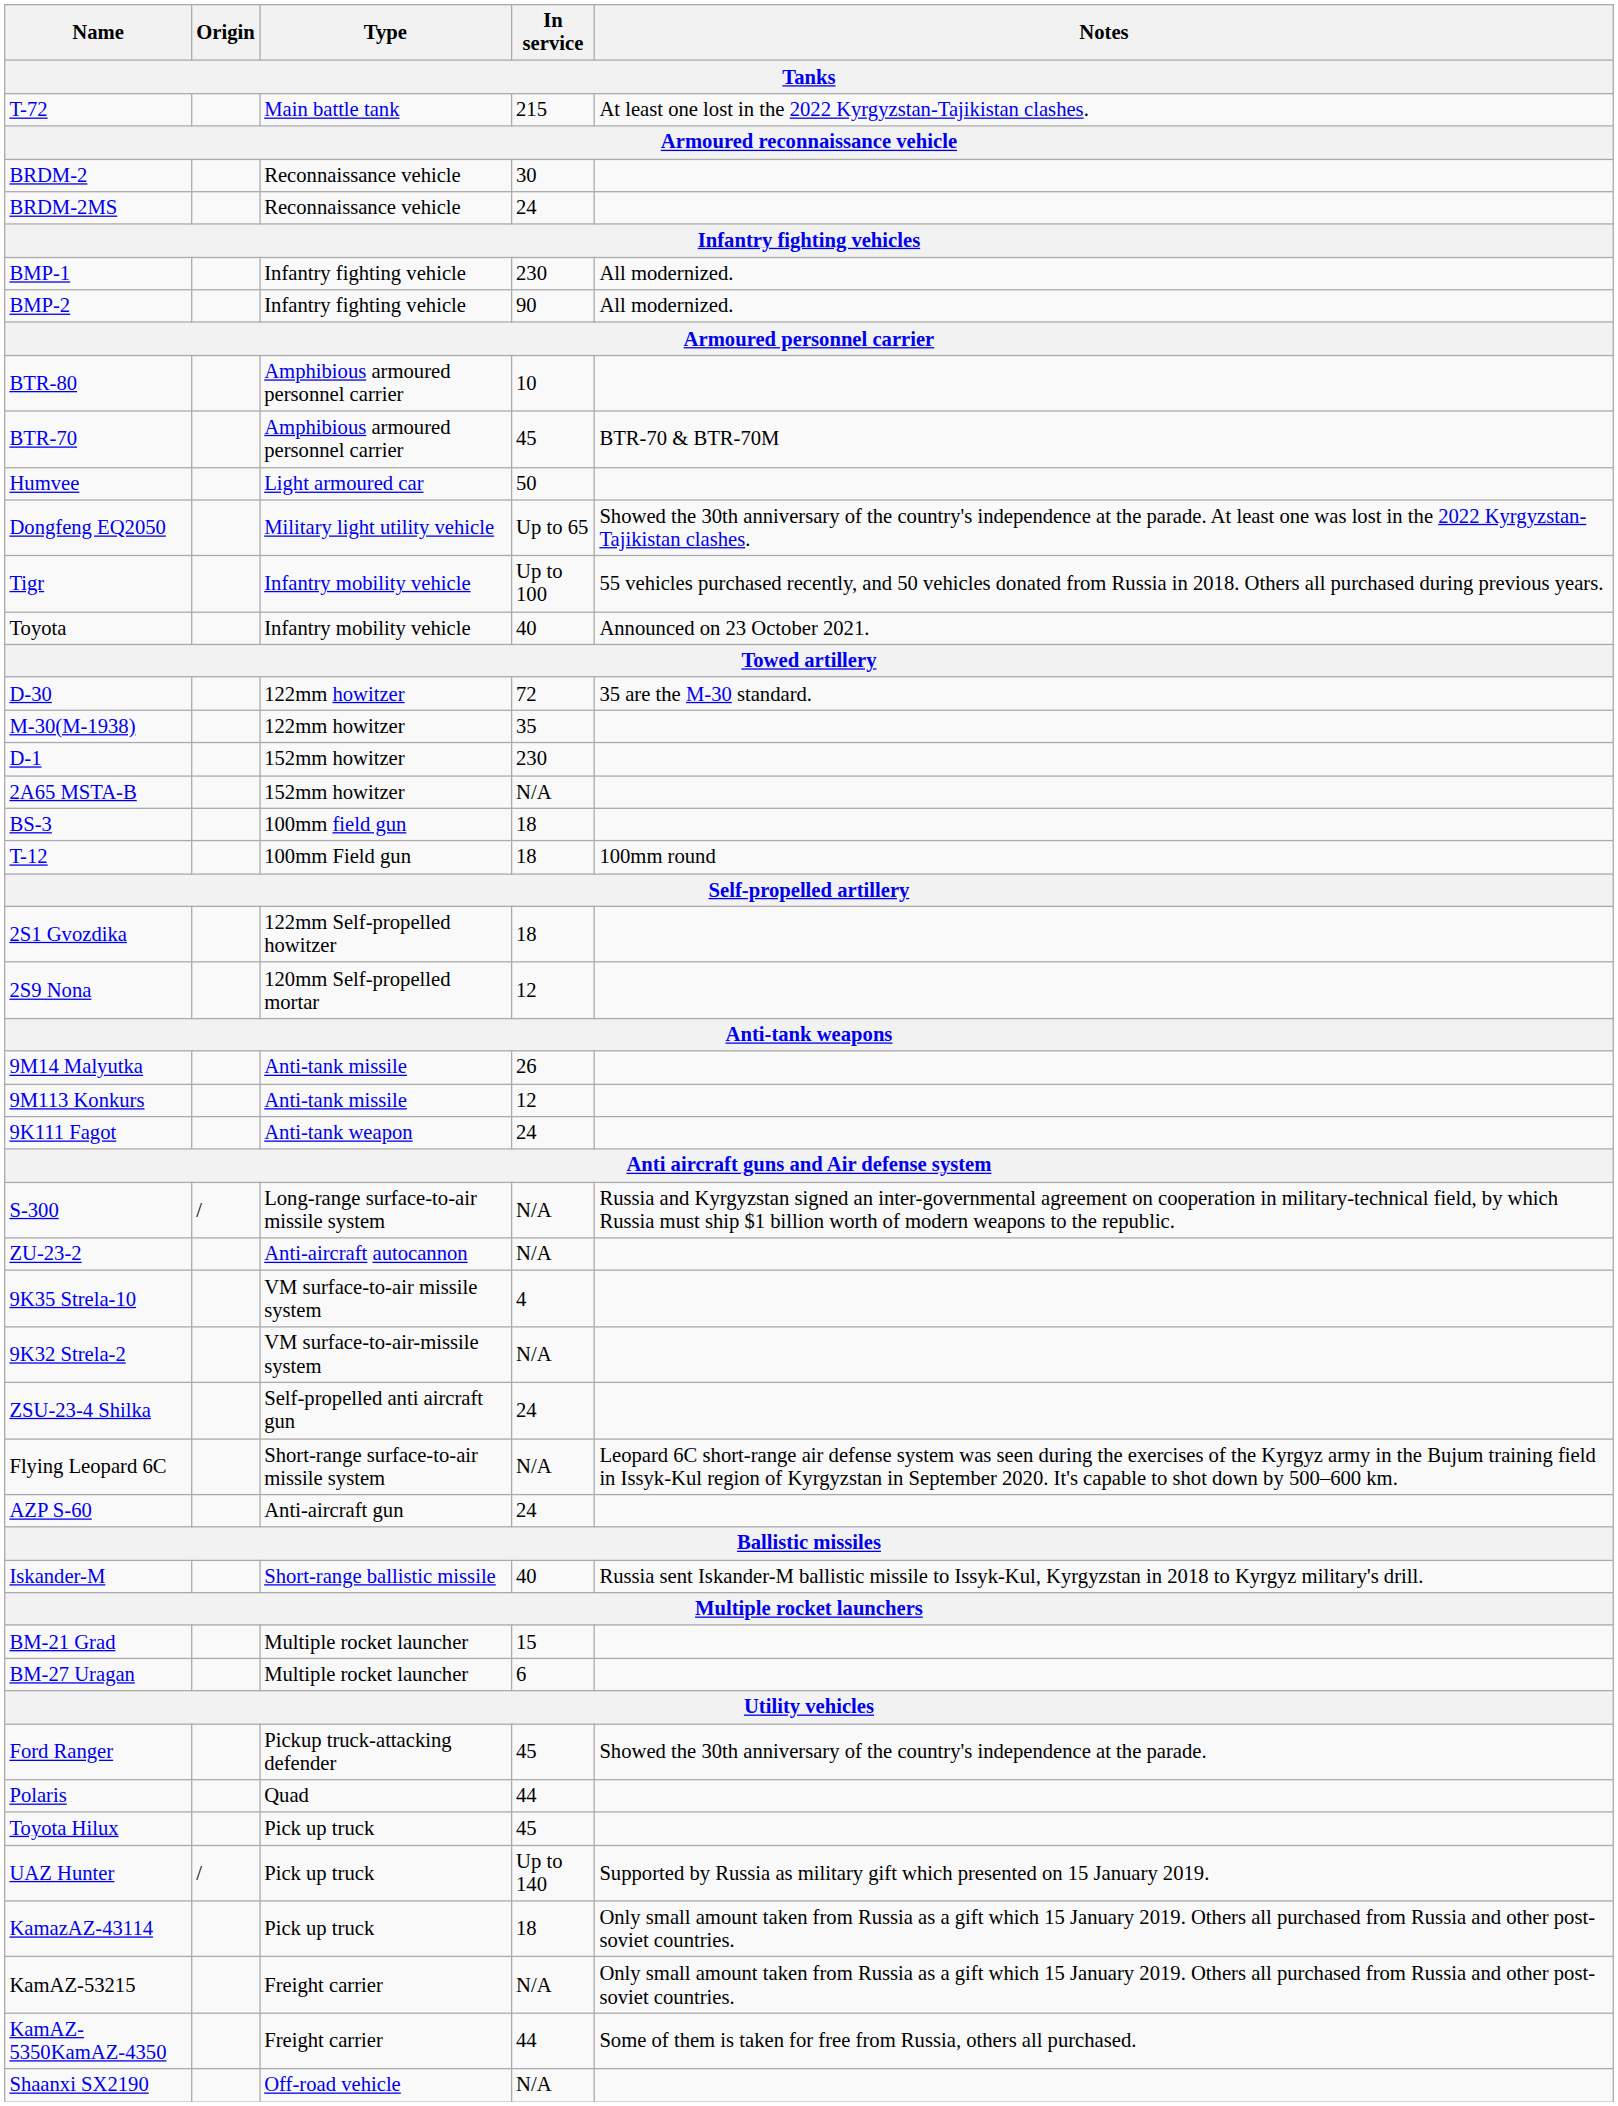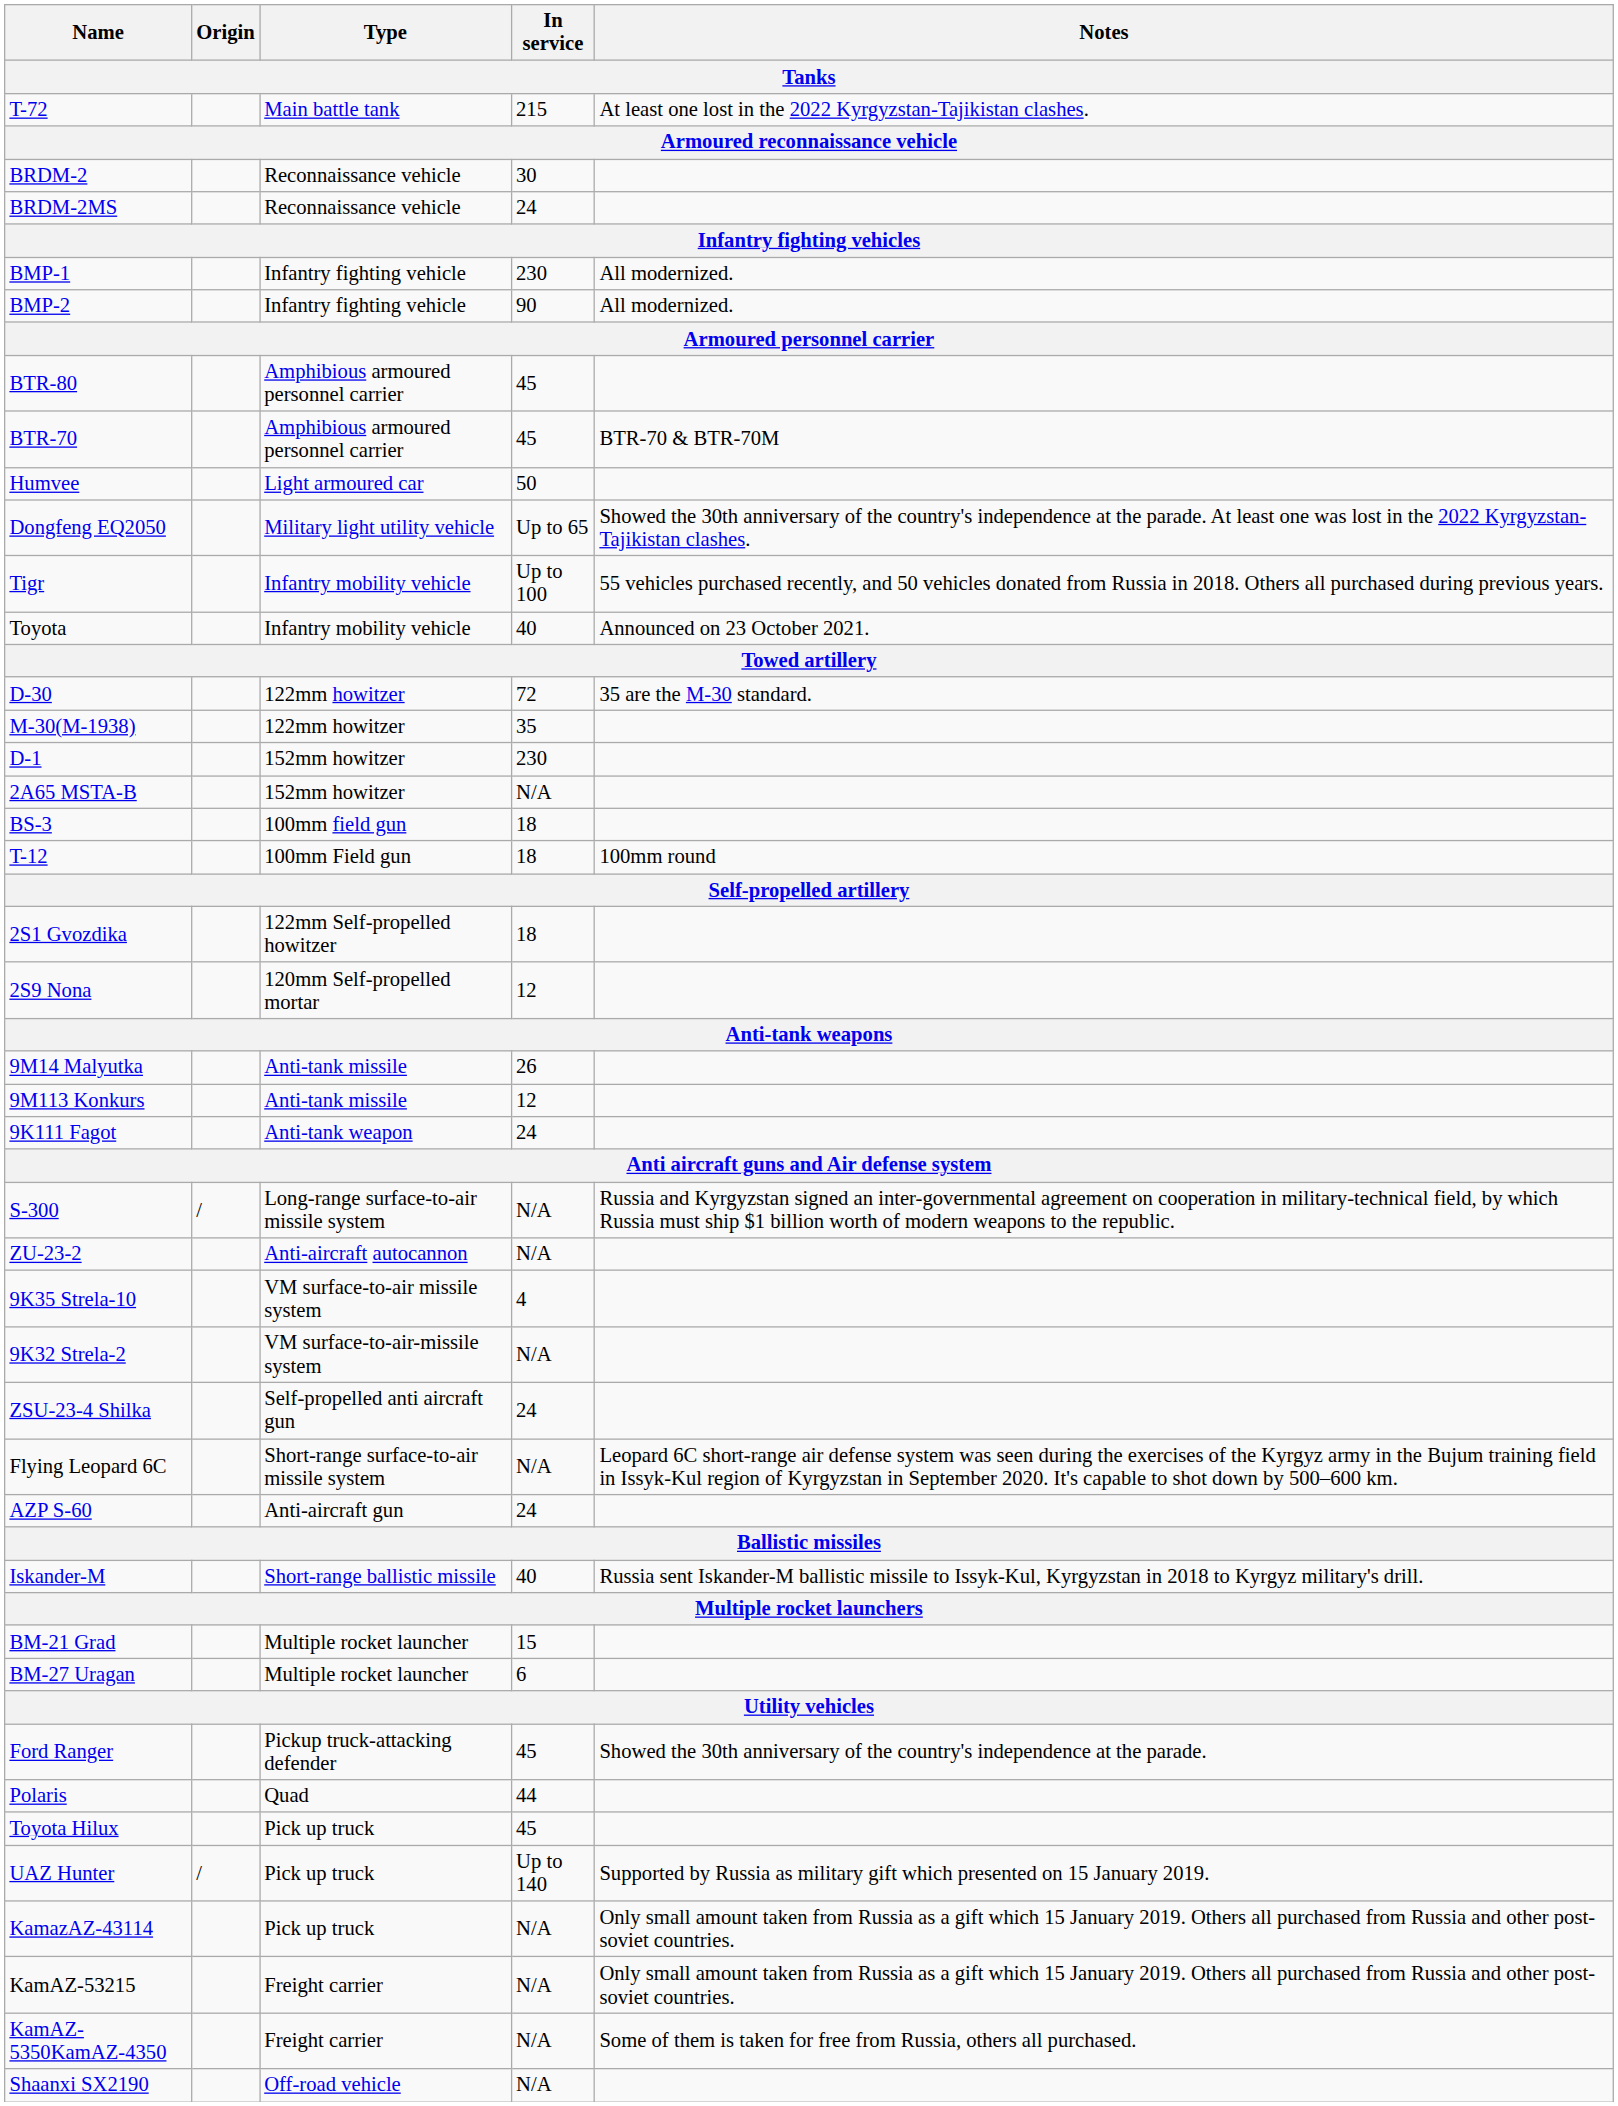BTR-80 | In service: 10 -> 45
KamazAZ-43114 | In service: 18 -> N/A
KamAZ-5350KamAZ-4350 | In service: 44 -> N/A
